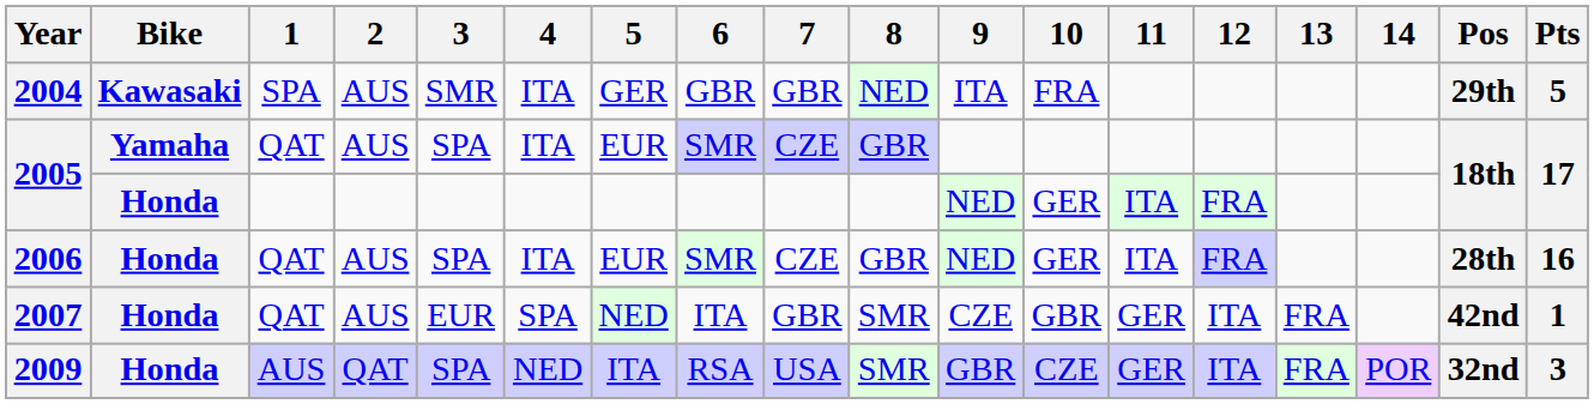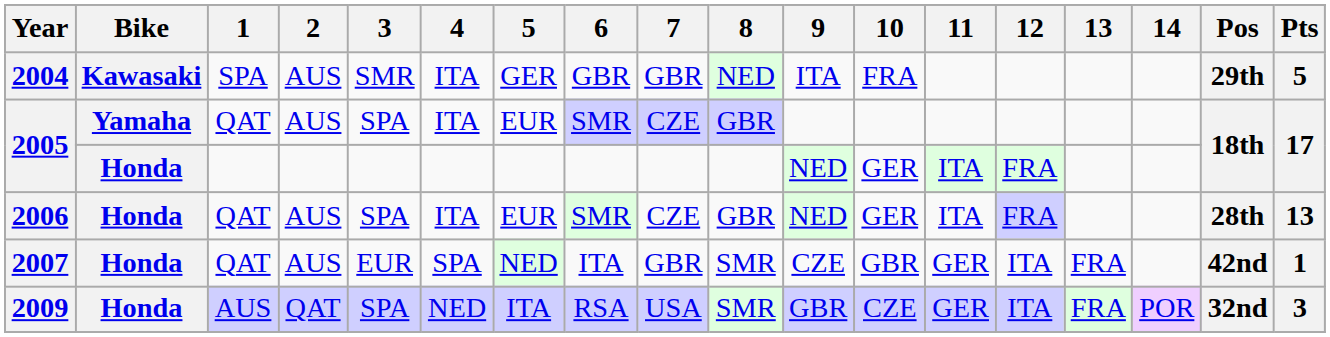2006 | Pts: 16 -> 13
